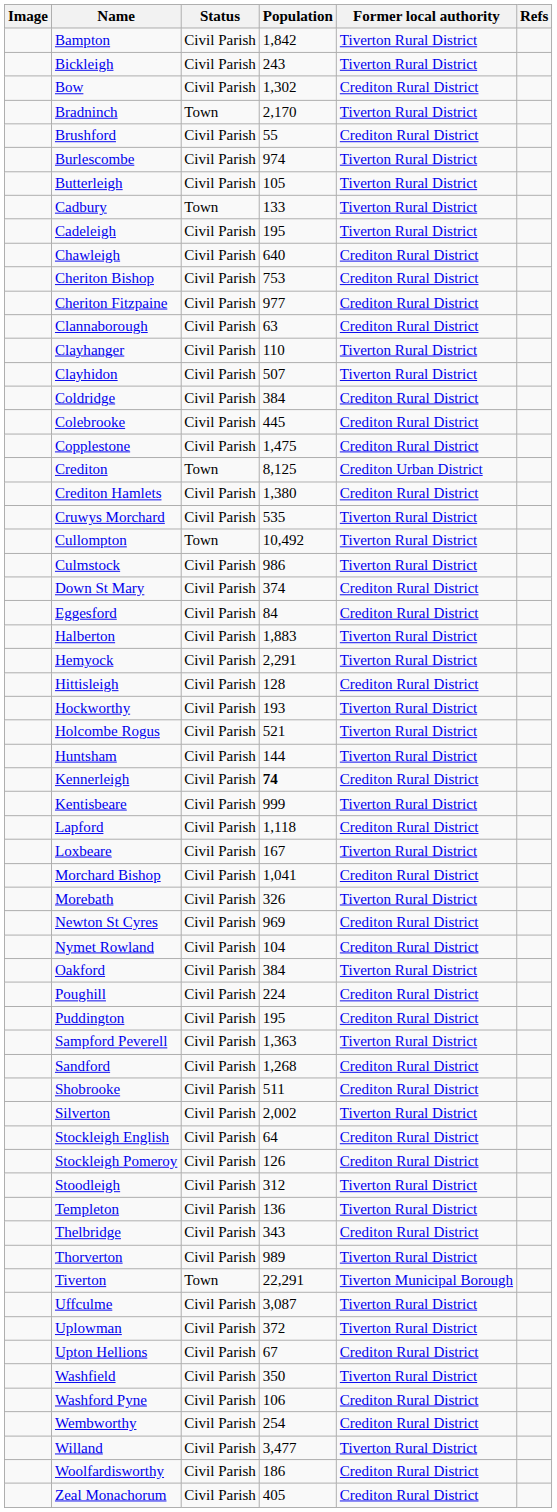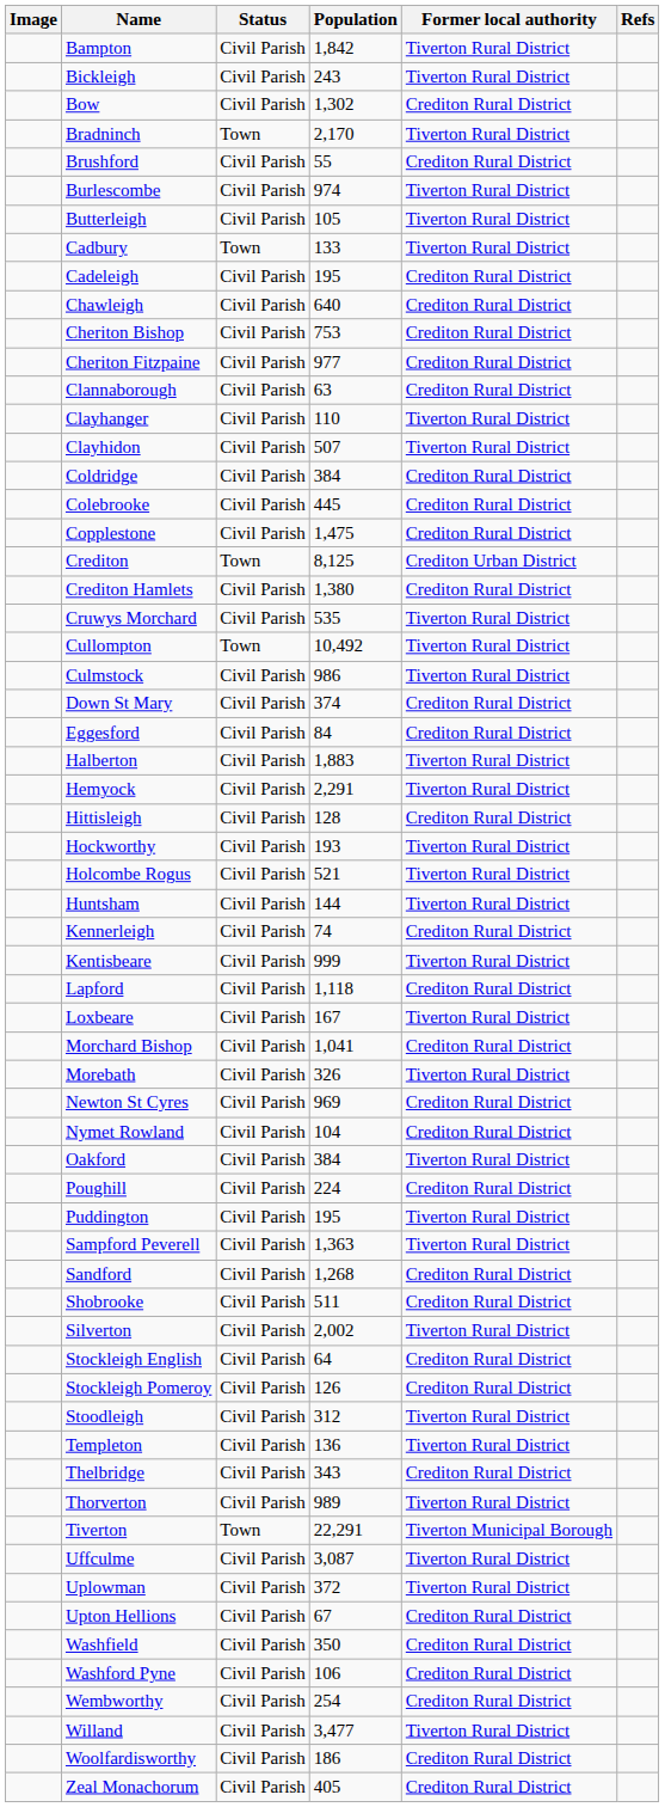Cadeleigh | Former local authority: Tiverton Rural District -> Crediton Rural District
Kennerleigh | Population: bold -> normal
Puddington | Former local authority: Crediton Rural District -> Tiverton Rural District
Washfield | Former local authority: Tiverton Rural District -> Crediton Rural District
